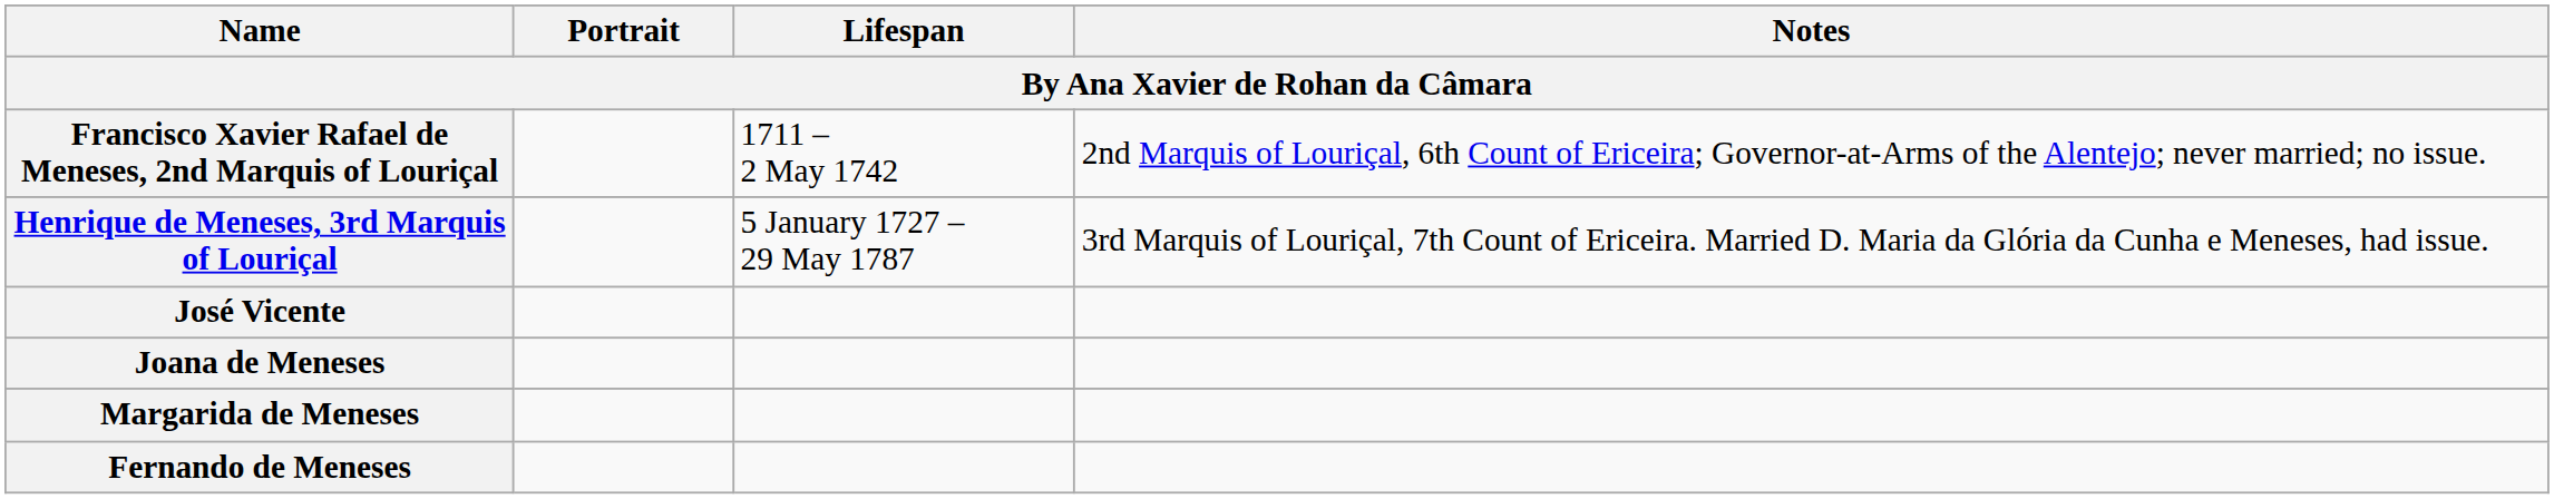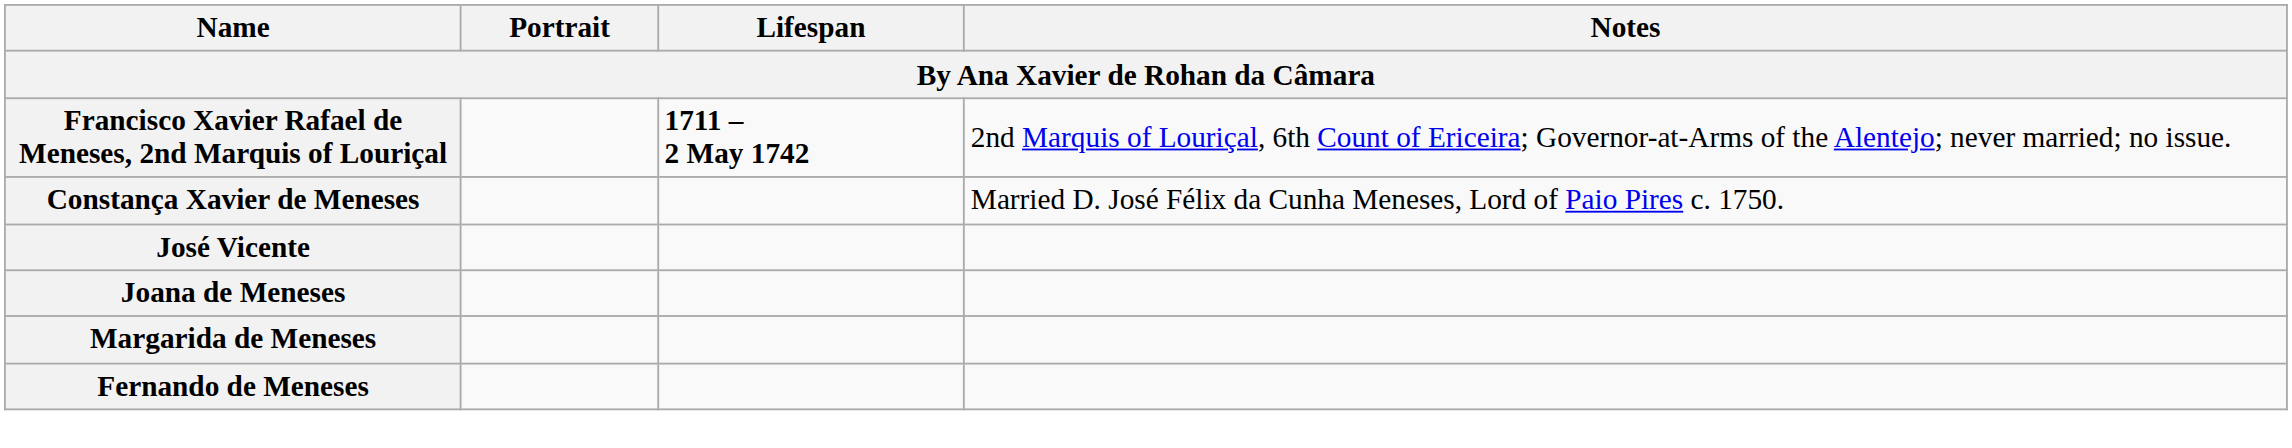Francisco Xavier Rafael de Meneses, 2nd Marquis of Louriçal | Lifespan: normal -> bold
+ row: Constança Xavier de Meneses | Married D. José Félix da Cunha Meneses, Lord of Paio Pires c. 1750.
- row: Henrique de Meneses, 3rd Marquis of Louriçal | 5 January 1727 – 29 May 1787 | 3rd Marquis of Louriçal, 7th Count of Ericeira. Married D. Maria da Glória da Cunha e Meneses, had issue.
